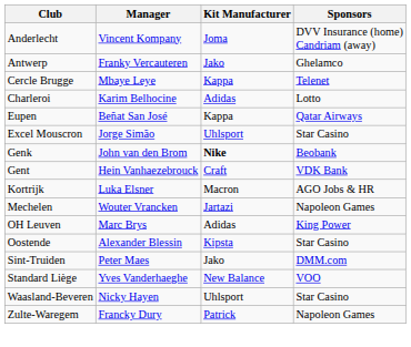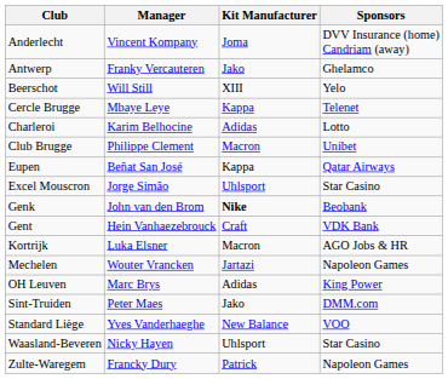+ row: Beerschot | Will Still | XIII | Yelo
+ row: Club Brugge | Philippe Clement | Macron | Unibet
- row: Oostende | Alexander Blessin | Kipsta | Star Casino
